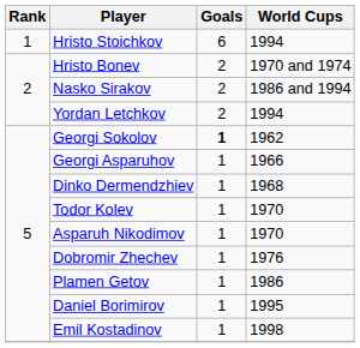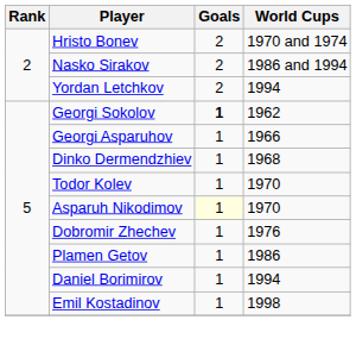- row: 1 | Hristo Stoichkov | 6 | 1994
Asparuh Nikodimov | Goals: no background -> lightyellow background
Daniel Borimirov | World Cups: 1995 -> 1994
